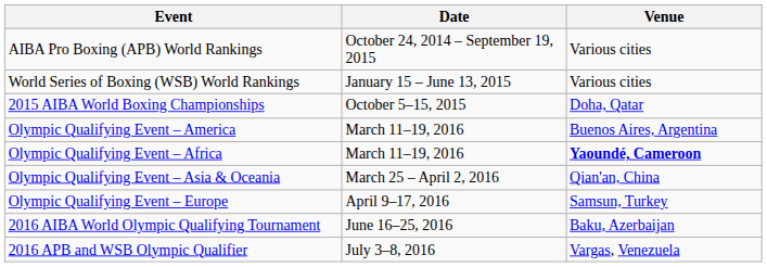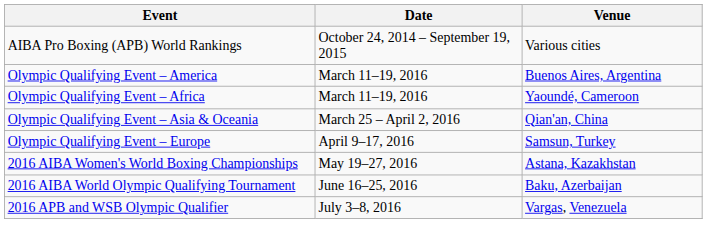- row: World Series of Boxing (WSB) World Rankings | January 15 – June 13, 2015 | Various cities
- row: 2015 AIBA World Boxing Championships | October 5–15, 2015 | Doha, Qatar
Olympic Qualifying Event – Africa | Venue: bold -> normal
+ row: 2016 AIBA Women's World Boxing Championships | May 19–27, 2016 | Astana, Kazakhstan
